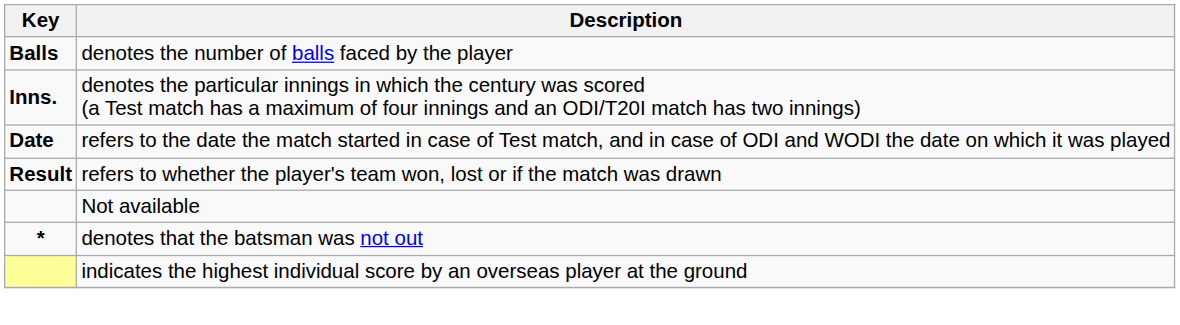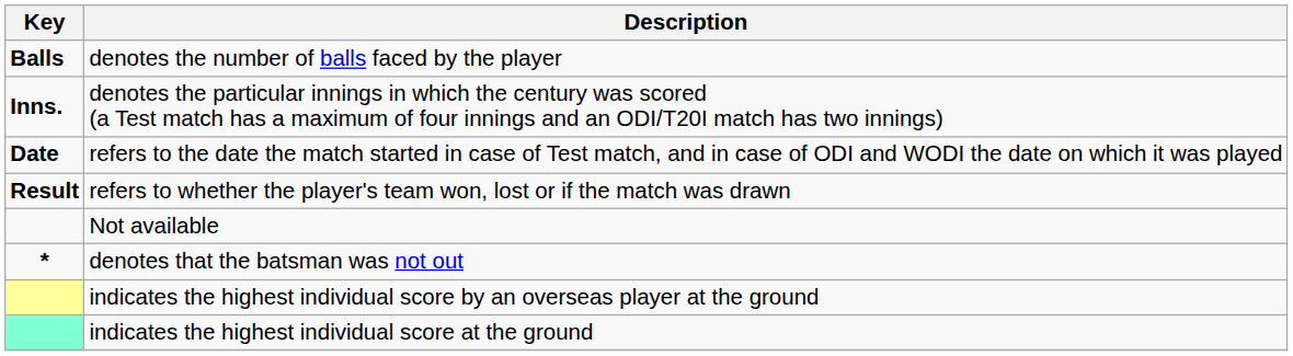+ row: indicates the highest individual score at the ground
